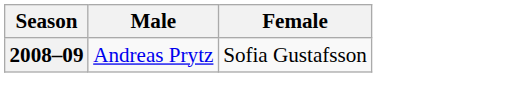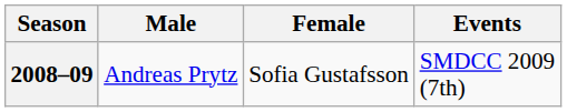+ column: Events | SMDCC 2009 (7th)
